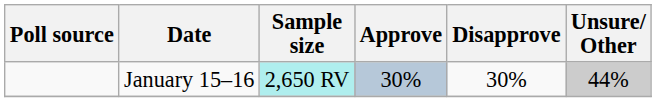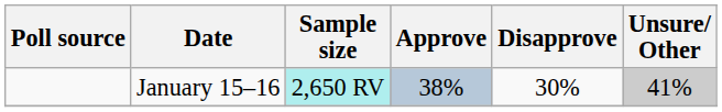January 15–16 | Approve: 30% -> 38%
January 15–16 | Unsure/ Other: 44% -> 41%
